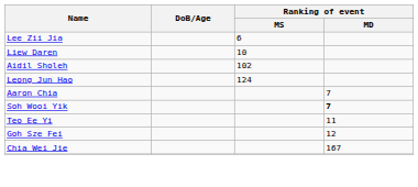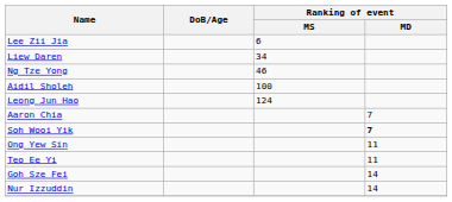Liew Daren | Ranking of event / MS: 10 -> 34
+ row: Ng Tze Yong | 46
Aidil Sholeh | Ranking of event / MS: 102 -> 100
+ row: Ong Yew Sin | 11
Goh Sze Fei | Ranking of event / MD: 12 -> 14
+ row: Nur Izzuddin | 14
- row: Chia Wei Jie | 167
